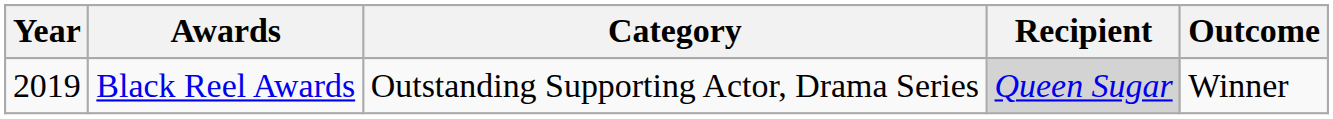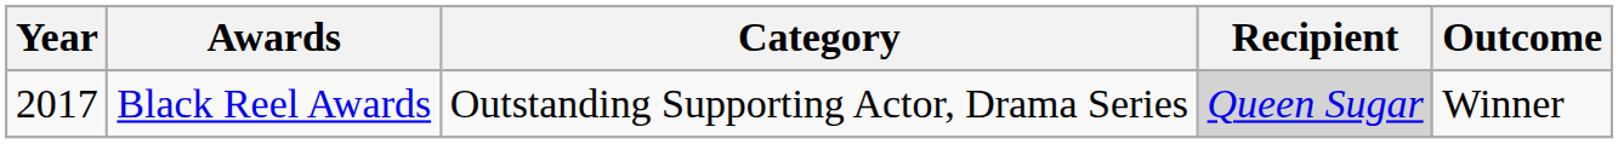Black Reel Awards | Year: 2019 -> 2017
